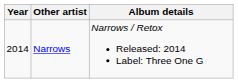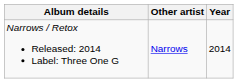columns swapped: Year <-> Album details
